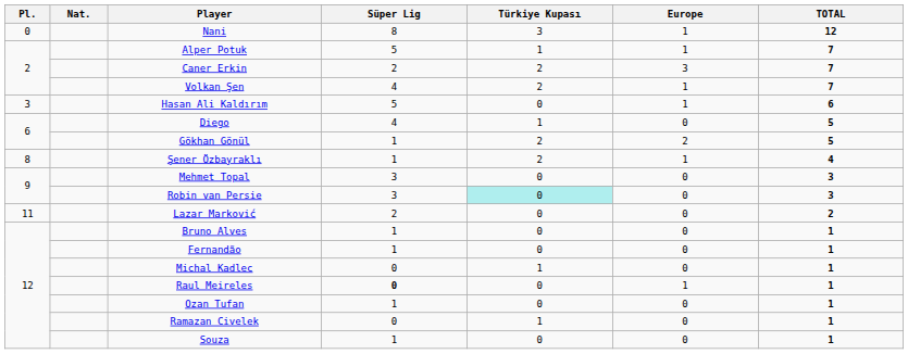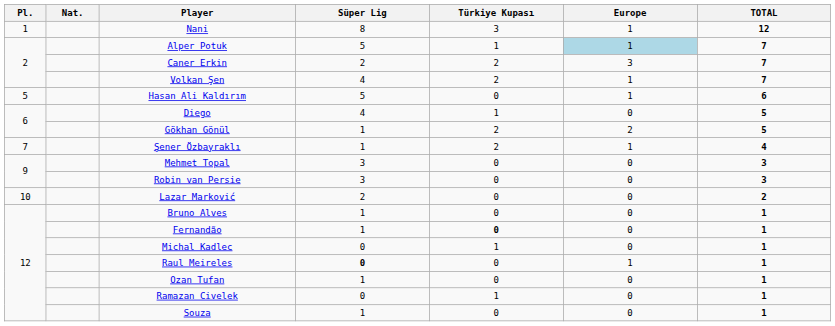Nani | Pl.: 0 -> 1
Alper Potuk | Europe: no background -> lightblue background
Hasan Ali Kaldırım | Pl.: 3 -> 5
Şener Özbayraklı | Pl.: 8 -> 7
Robin van Persie | Türkiye Kupası: paleturquoise background -> no background
Lazar Marković | Pl.: 11 -> 10
Fernandão | Türkiye Kupası: normal -> bold
